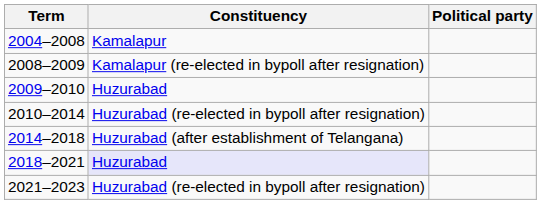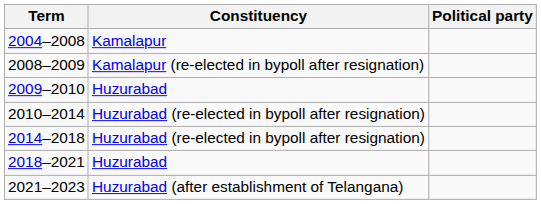2014–2018 | Constituency: Huzurabad (after establishment of Telangana) -> Huzurabad (re-elected in bypoll after resignation)
2018–2021 | Constituency: lavender background -> no background
2021–2023 | Constituency: Huzurabad (re-elected in bypoll after resignation) -> Huzurabad (after establishment of Telangana)
